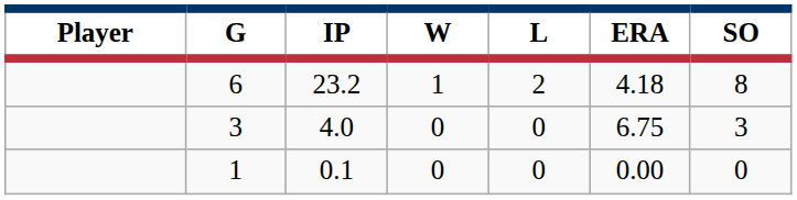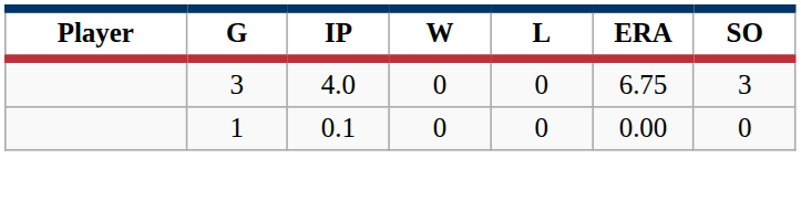- row: 6 | 23.2 | 1 | 2 | 4.18 | 8
